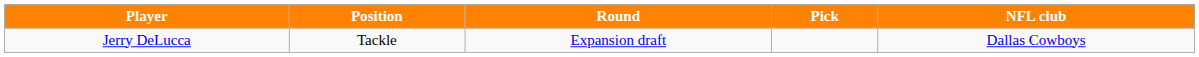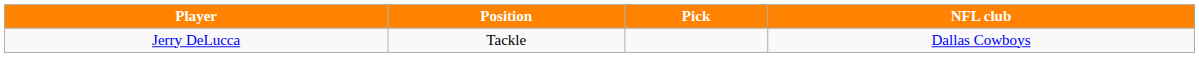- column: Round | Expansion draft
